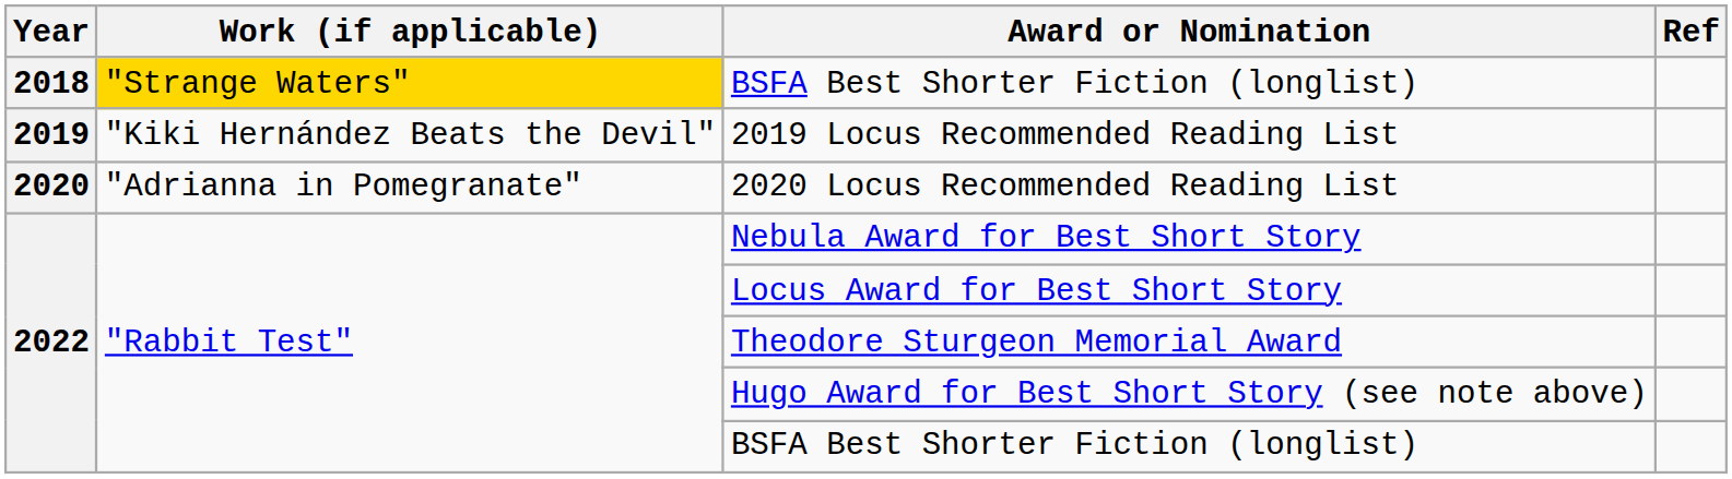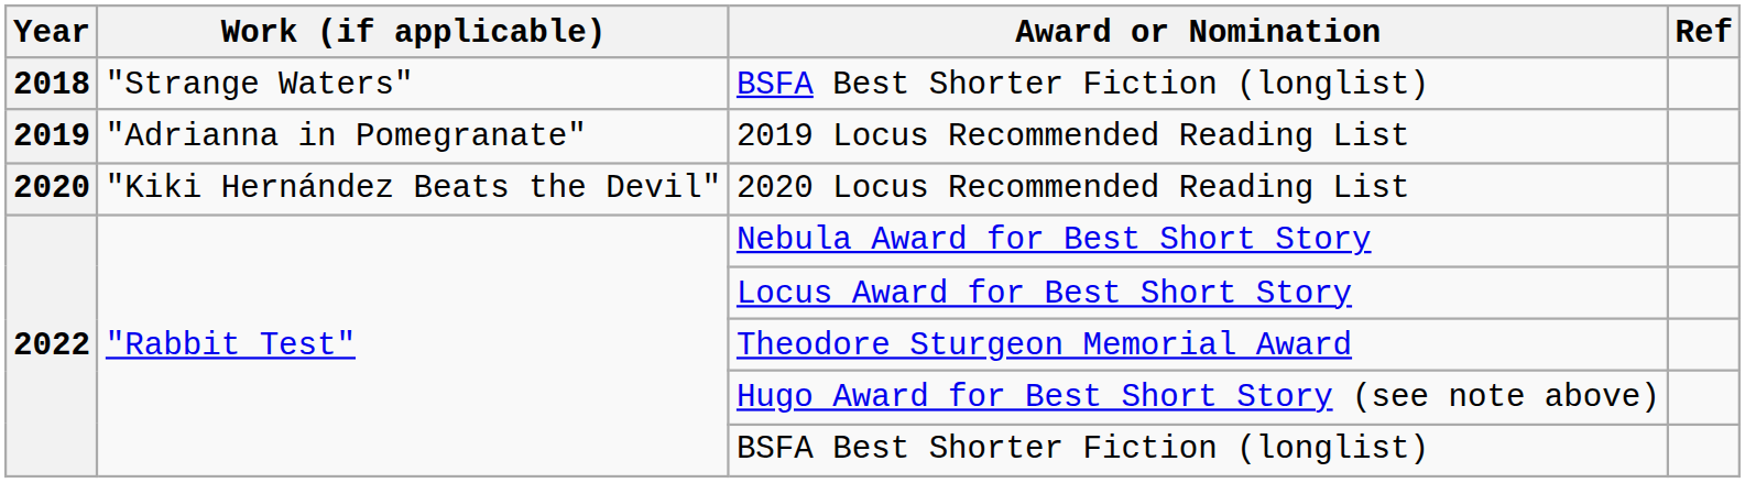2018 / BSFA Best Shorter Fiction (longlist) | Work (if applicable): gold background -> no background
2019 Locus Recommended Reading List | Work (if applicable): "Kiki Hernández Beats the Devil" -> "Adrianna in Pomegranate"
2020 Locus Recommended Reading List | Work (if applicable): "Adrianna in Pomegranate" -> "Kiki Hernández Beats the Devil"
